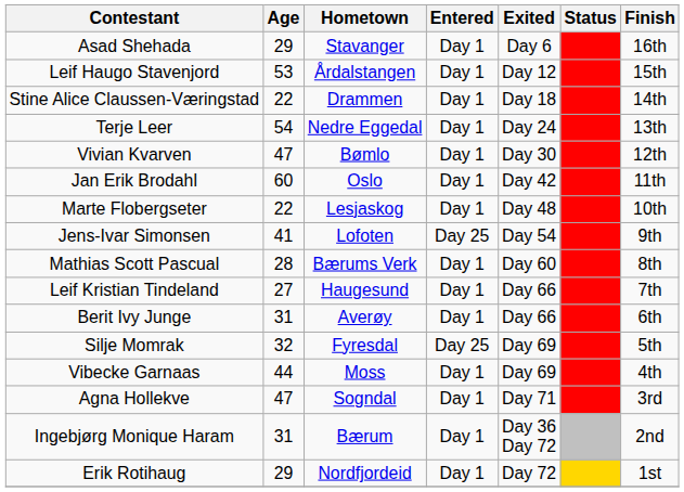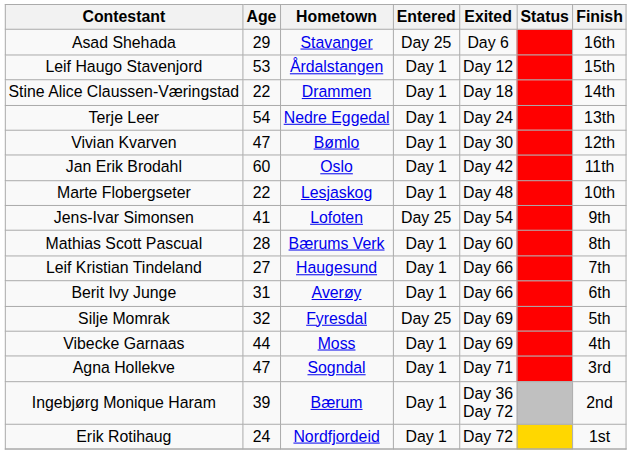Asad Shehada | Entered: Day 1 -> Day 25
Ingebjørg Monique Haram | Age: 31 -> 39
Erik Rotihaug | Age: 29 -> 24
